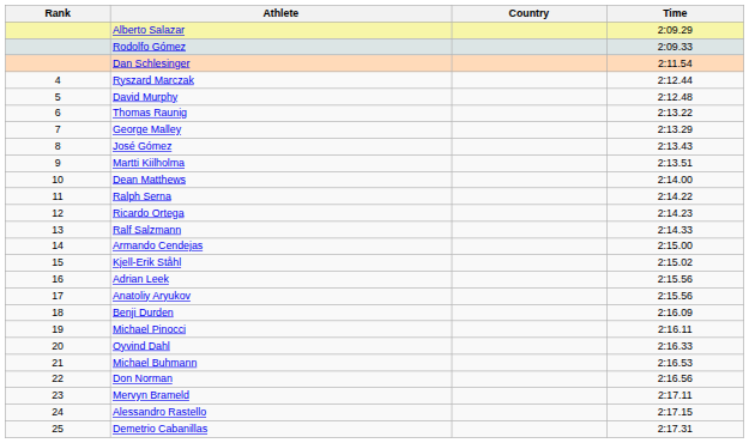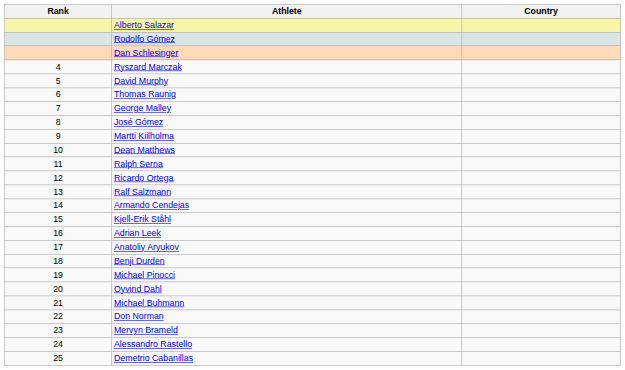- column: Time | 2:09.29 | 2:09.33 | 2:11.54 | 2:12.44 | 2:12.48 | 2:13.22 | 2:13.29 | 2:13.43 | 2:13.51 | 2:14.00 | 2:14.22 | 2:14.23 | 2:14.33 | 2:15.00 | 2:15.02 | 2:15.56 | 2:15.56 | 2:16.09 | 2:16.11 | 2:16.33 | 2:16.53 | 2:16.56 | 2:17.11 | 2:17.15 | 2:17.31
